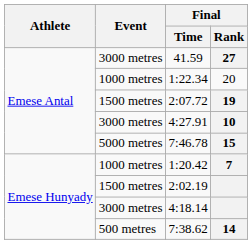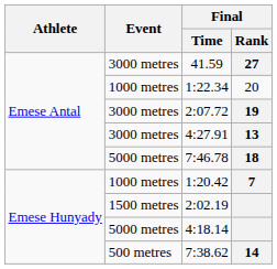2:07.72 | Event: 1500 metres -> 3000 metres
4:27.91 | Final / Rank: 10 -> 13
7:46.78 | Final / Rank: 15 -> 18
4:18.14 | Event: 3000 metres -> 5000 metres
